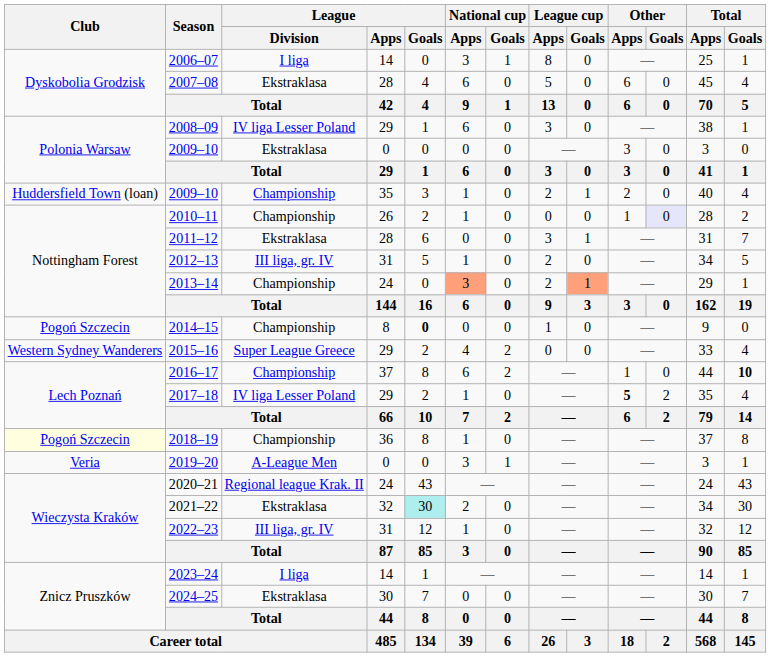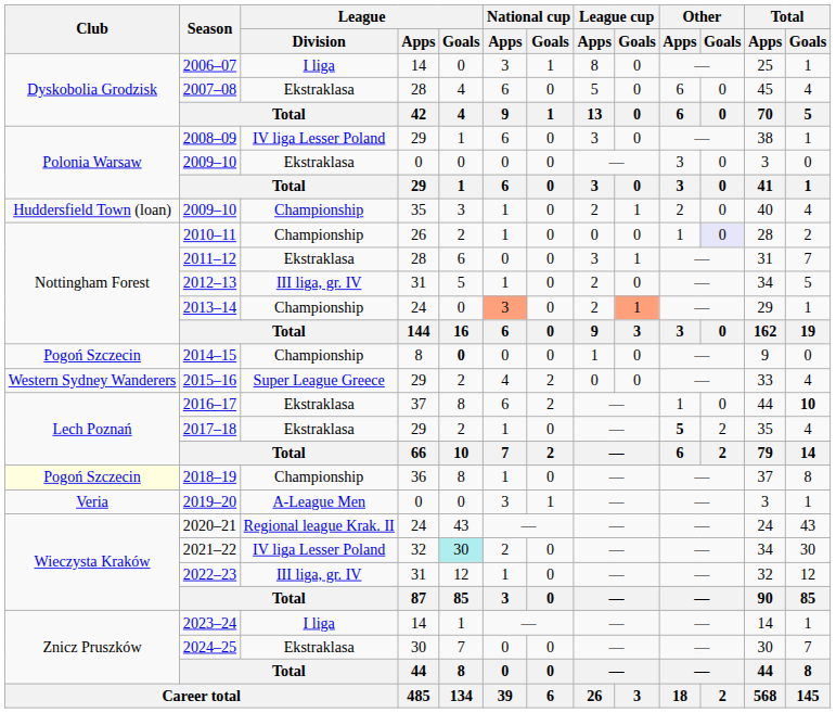2016–17 | League / Division: Championship -> Ekstraklasa
2017–18 | League / Division: IV liga Lesser Poland -> Ekstraklasa
2021–22 | League / Division: Ekstraklasa -> IV liga Lesser Poland
